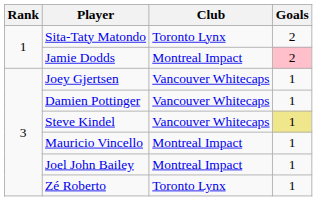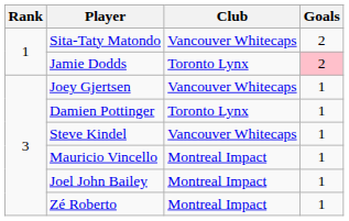Sita-Taty Matondo | Club: Toronto Lynx -> Vancouver Whitecaps
Jamie Dodds | Club: Montreal Impact -> Toronto Lynx
Damien Pottinger | Club: Vancouver Whitecaps -> Toronto Lynx
Steve Kindel | Goals: khaki background -> no background
Zé Roberto | Club: Toronto Lynx -> Montreal Impact
